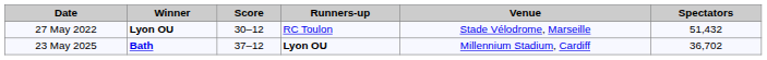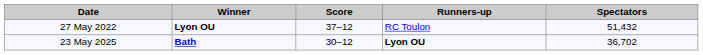- column: Venue | Stade Vélodrome, Marseille | Millennium Stadium, Cardiff
27 May 2022 | Score: 30–12 -> 37–12
23 May 2025 | Score: 37–12 -> 30–12
